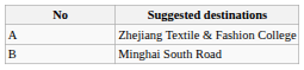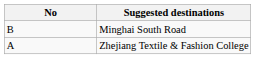rows swapped: Zhejiang Textile & Fashion College <-> Minghai South Road
